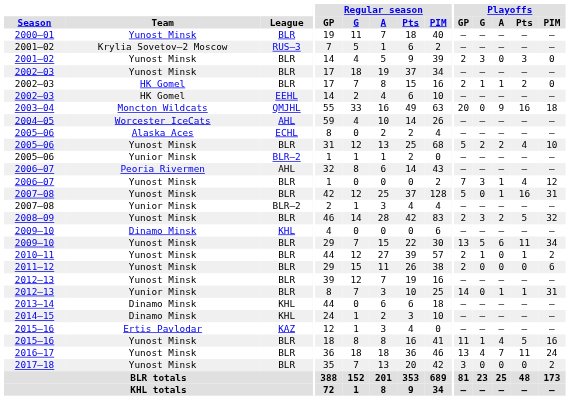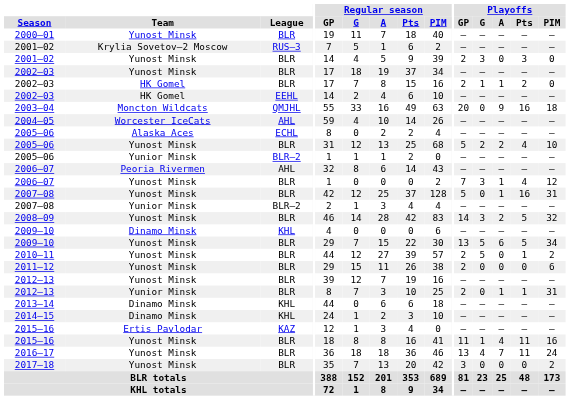2008–09 | Playoffs / GP: 2 -> 14
2009–10 / Yunost Minsk | Playoffs / Pts: 11 -> 5
2010–11 | Playoffs / G: 1 -> 5
2012–13 / Yunior Minsk | Playoffs / GP: 14 -> 2
2015–16 / Yunost Minsk | Playoffs / Pts: 5 -> 11
